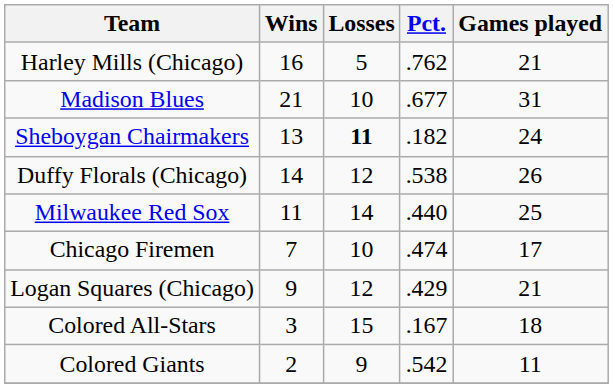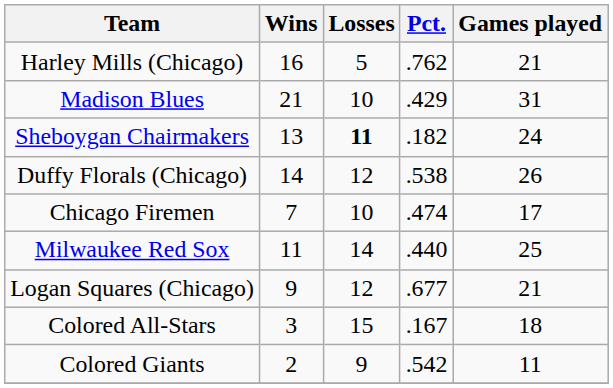Madison Blues | Pct.: .677 -> .429
rows swapped: Chicago Firemen <-> Milwaukee Red Sox
Logan Squares (Chicago) | Pct.: .429 -> .677
